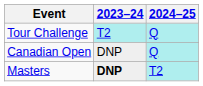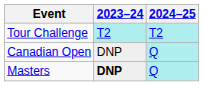Tour Challenge | 2024–25: Q -> T2
Masters | 2024–25: T2 -> Q
